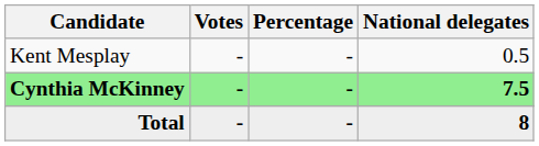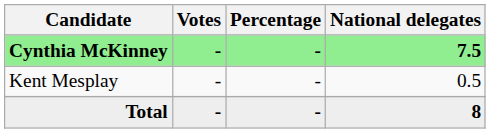rows swapped: Cynthia McKinney <-> Kent Mesplay
